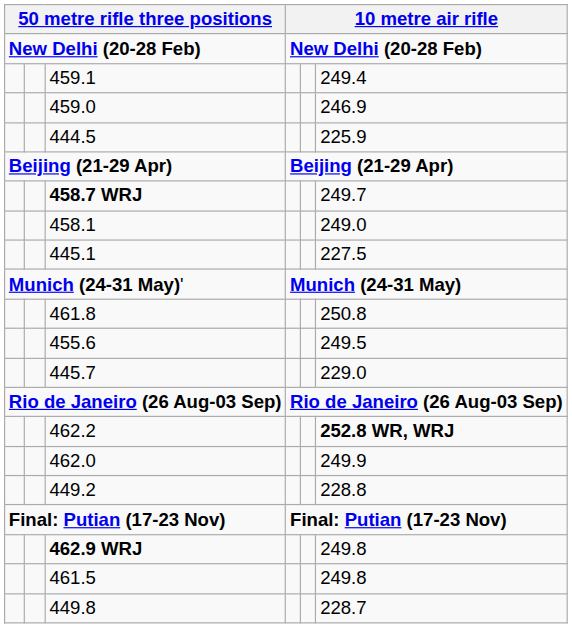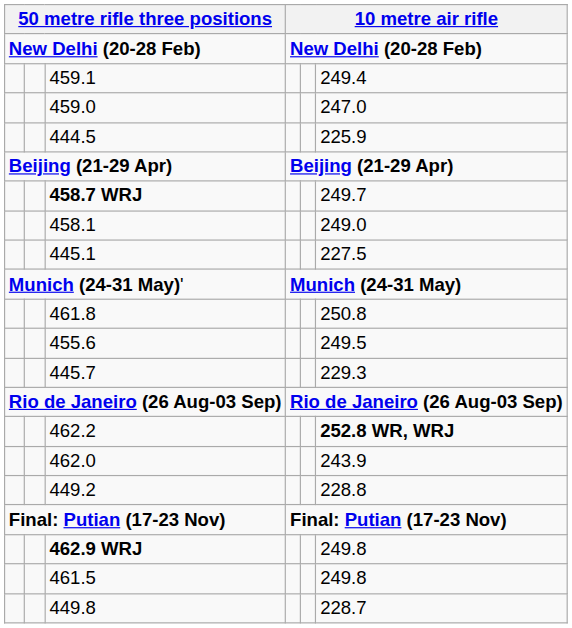459.0 | column 6: 246.9 -> 247.0
445.7 | column 6: 229.0 -> 229.3
462.0 | column 6: 249.9 -> 243.9
